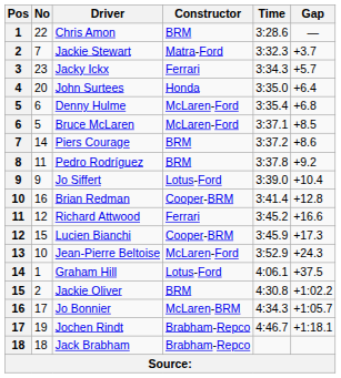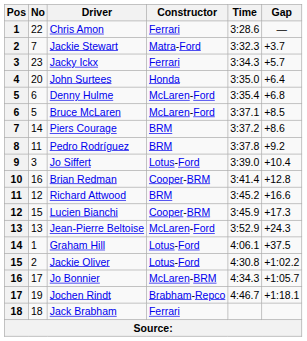Chris Amon | Constructor: BRM -> Ferrari
Jo Siffert | No: 9 -> 3
Richard Attwood | Constructor: Ferrari -> BRM
Jean-Pierre Beltoise | No: 10 -> 13
Jackie Oliver | Constructor: BRM -> Lotus-Ford
Jack Brabham | Constructor: Brabham-Repco -> Ferrari
